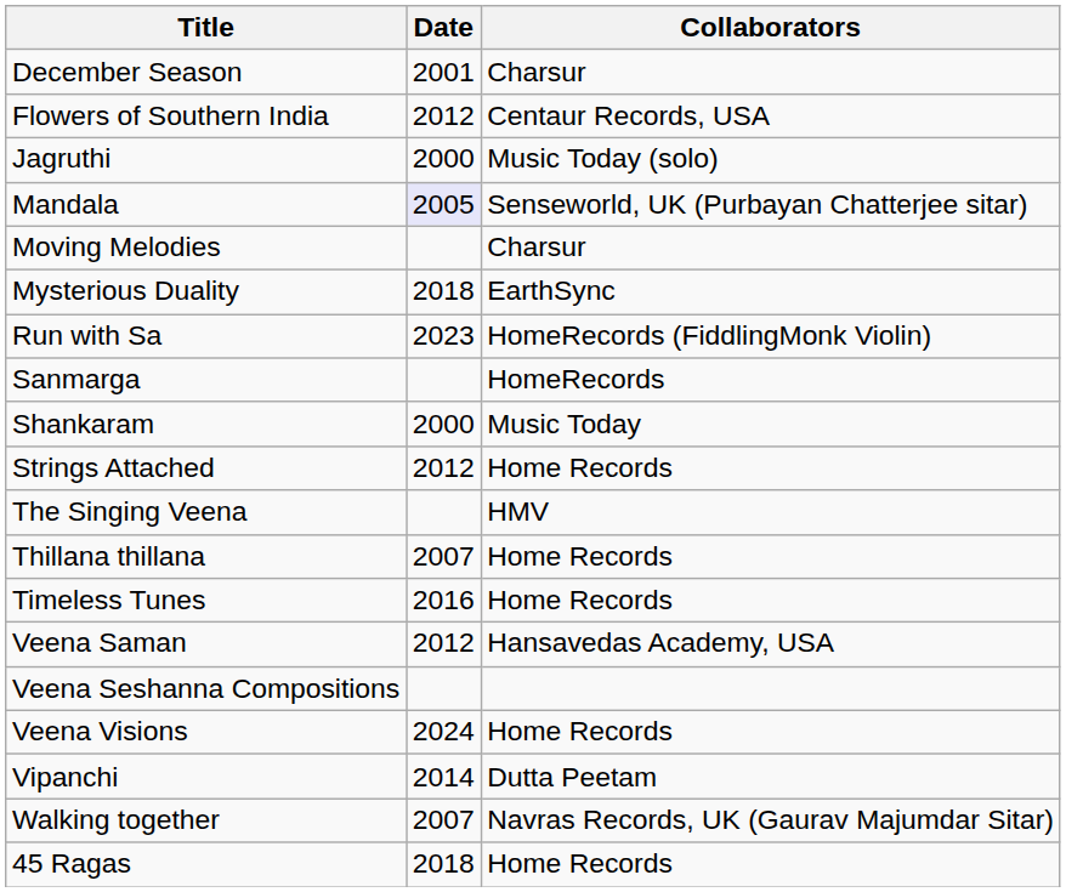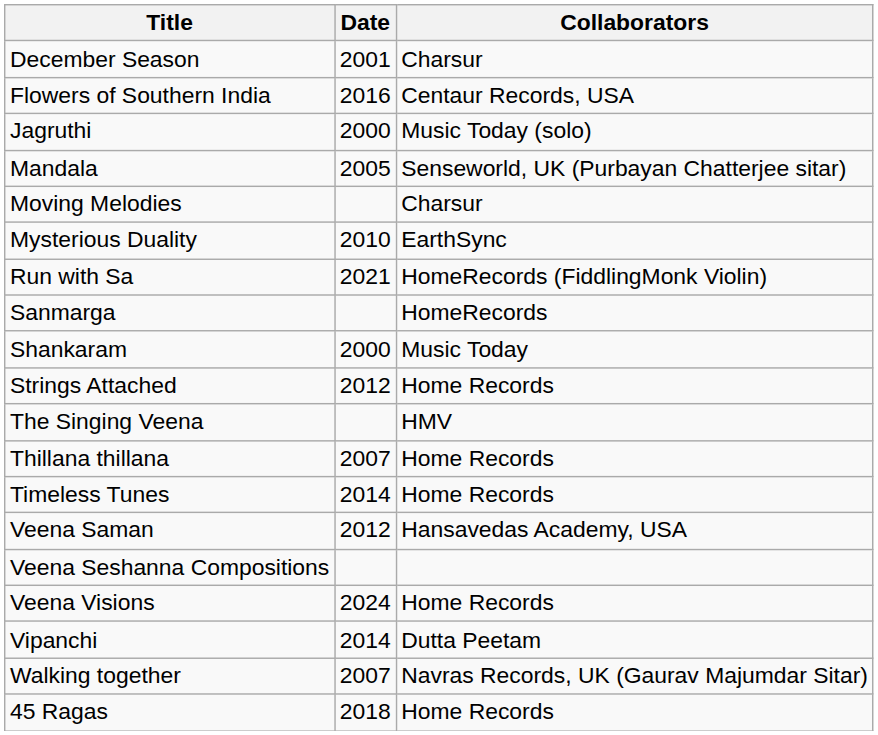Flowers of Southern India | Date: 2012 -> 2016
Mandala | Date: lavender background -> no background
Mysterious Duality | Date: 2018 -> 2010
Run with Sa | Date: 2023 -> 2021
Timeless Tunes | Date: 2016 -> 2014
